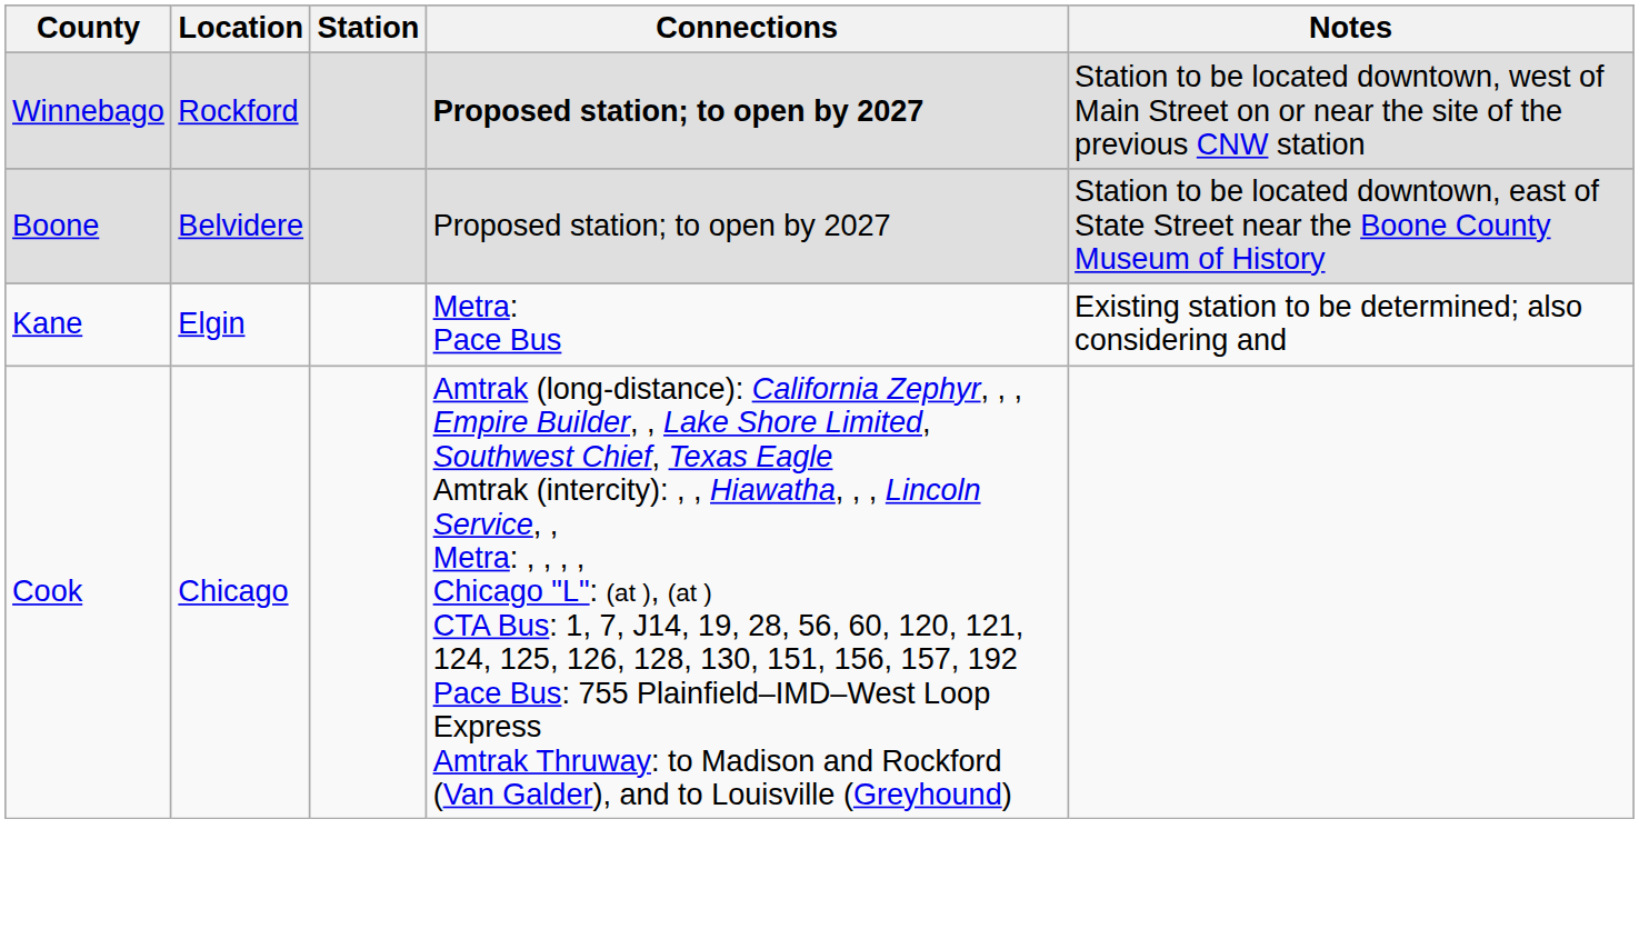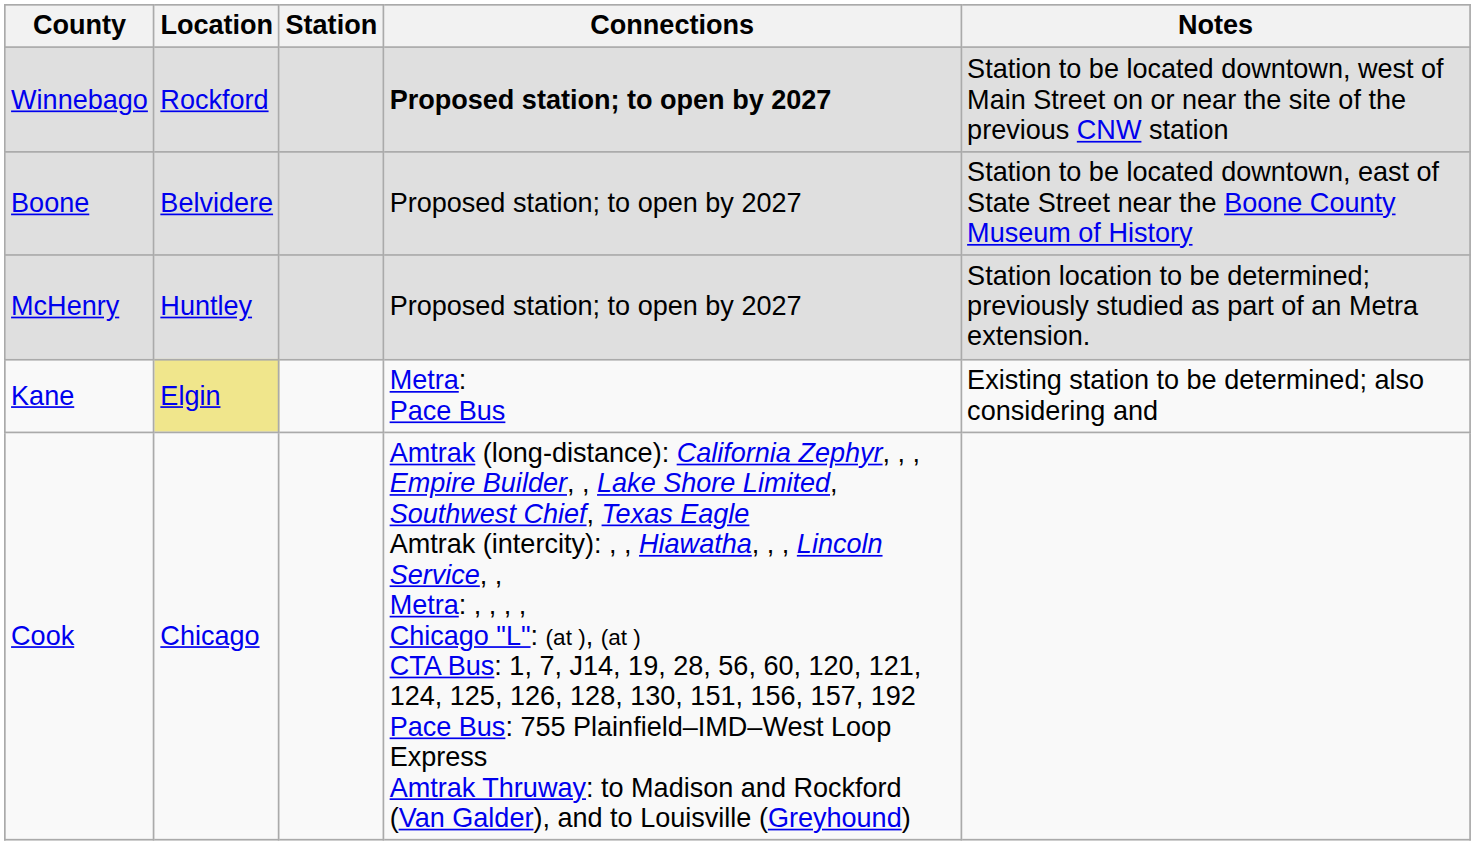+ row: McHenry | Huntley | Proposed station; to open by 2027 | Station location to be determined; previously studied as part of an Metra extension.
Kane | Location: no background -> khaki background
